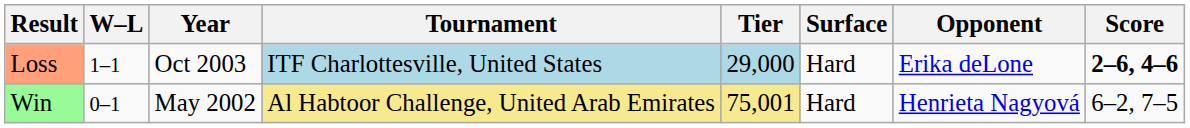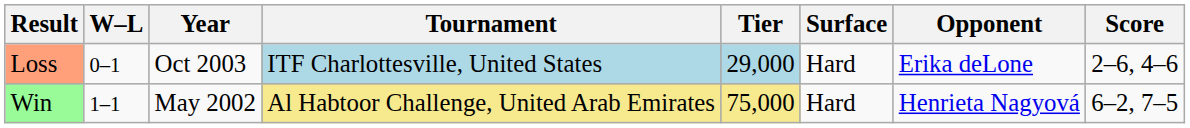Loss | W–L: 1–1 -> 0–1
Loss | Score: bold -> normal
Win | W–L: 0–1 -> 1–1
Win | Tier: 75,001 -> 75,000
